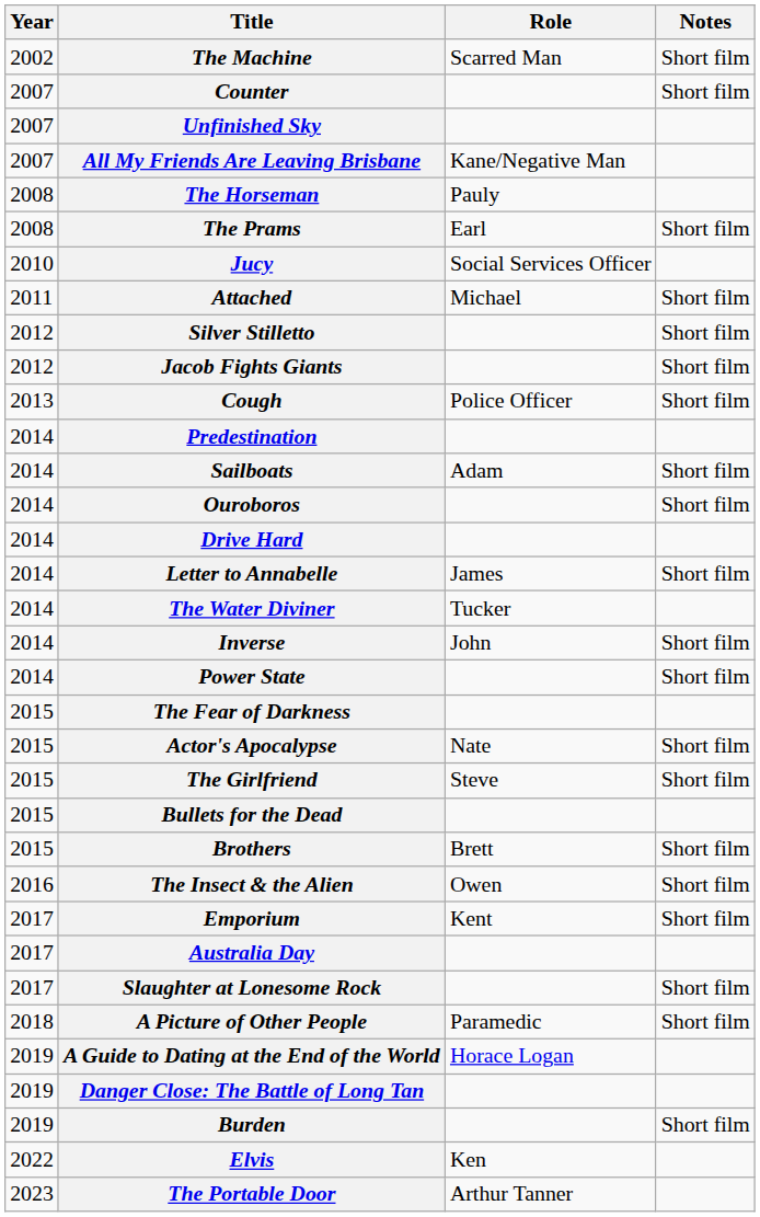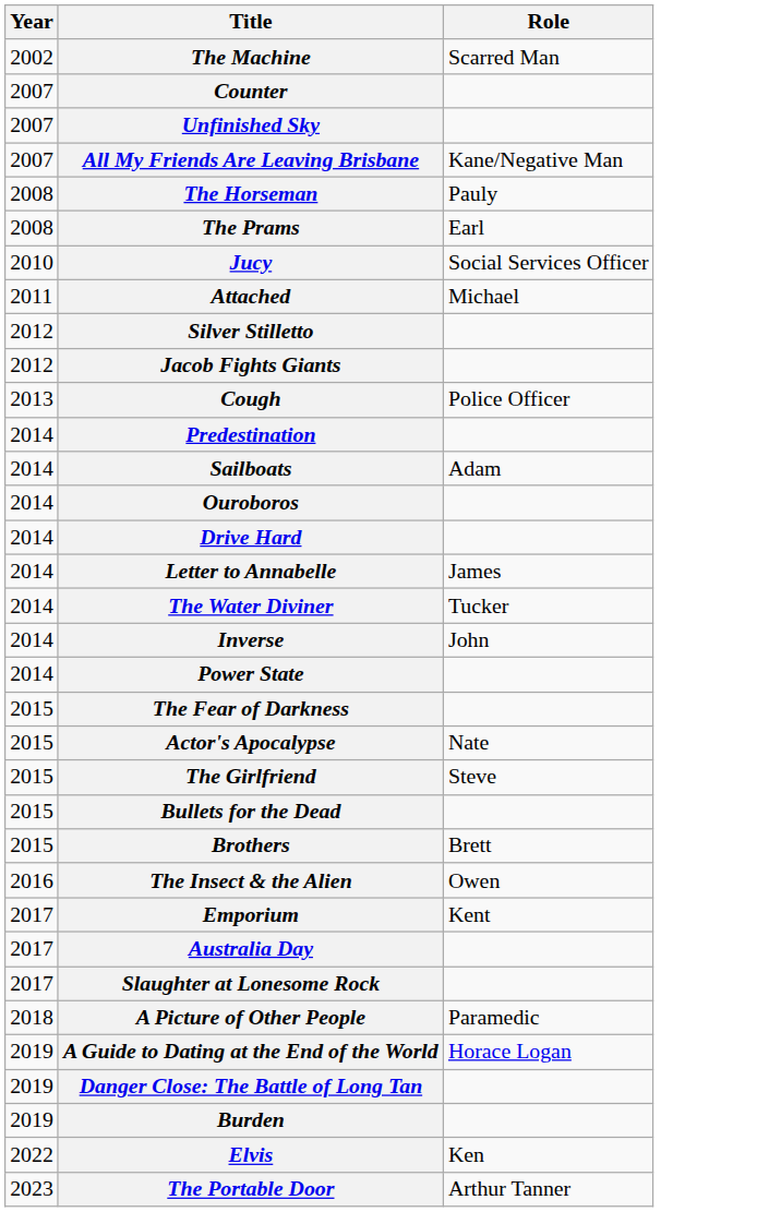- column: Notes | Short film | Short film | Short film | Short film | Short film | Short film | Short film | Short film | Short film | Short film | Short film | Short film | Short film | Short film | Short film | Short film | Short film | Short film | Short film | Short film
